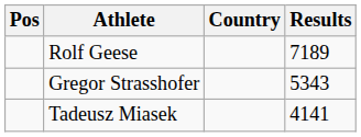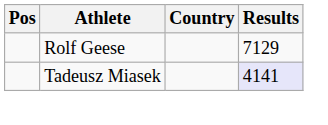Rolf Geese | Results: 7189 -> 7129
- row: Gregor Strasshofer | 5343
Tadeusz Miasek | Results: no background -> lavender background
